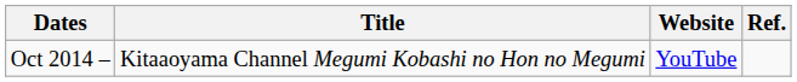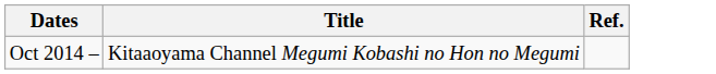- column: Website | YouTube
